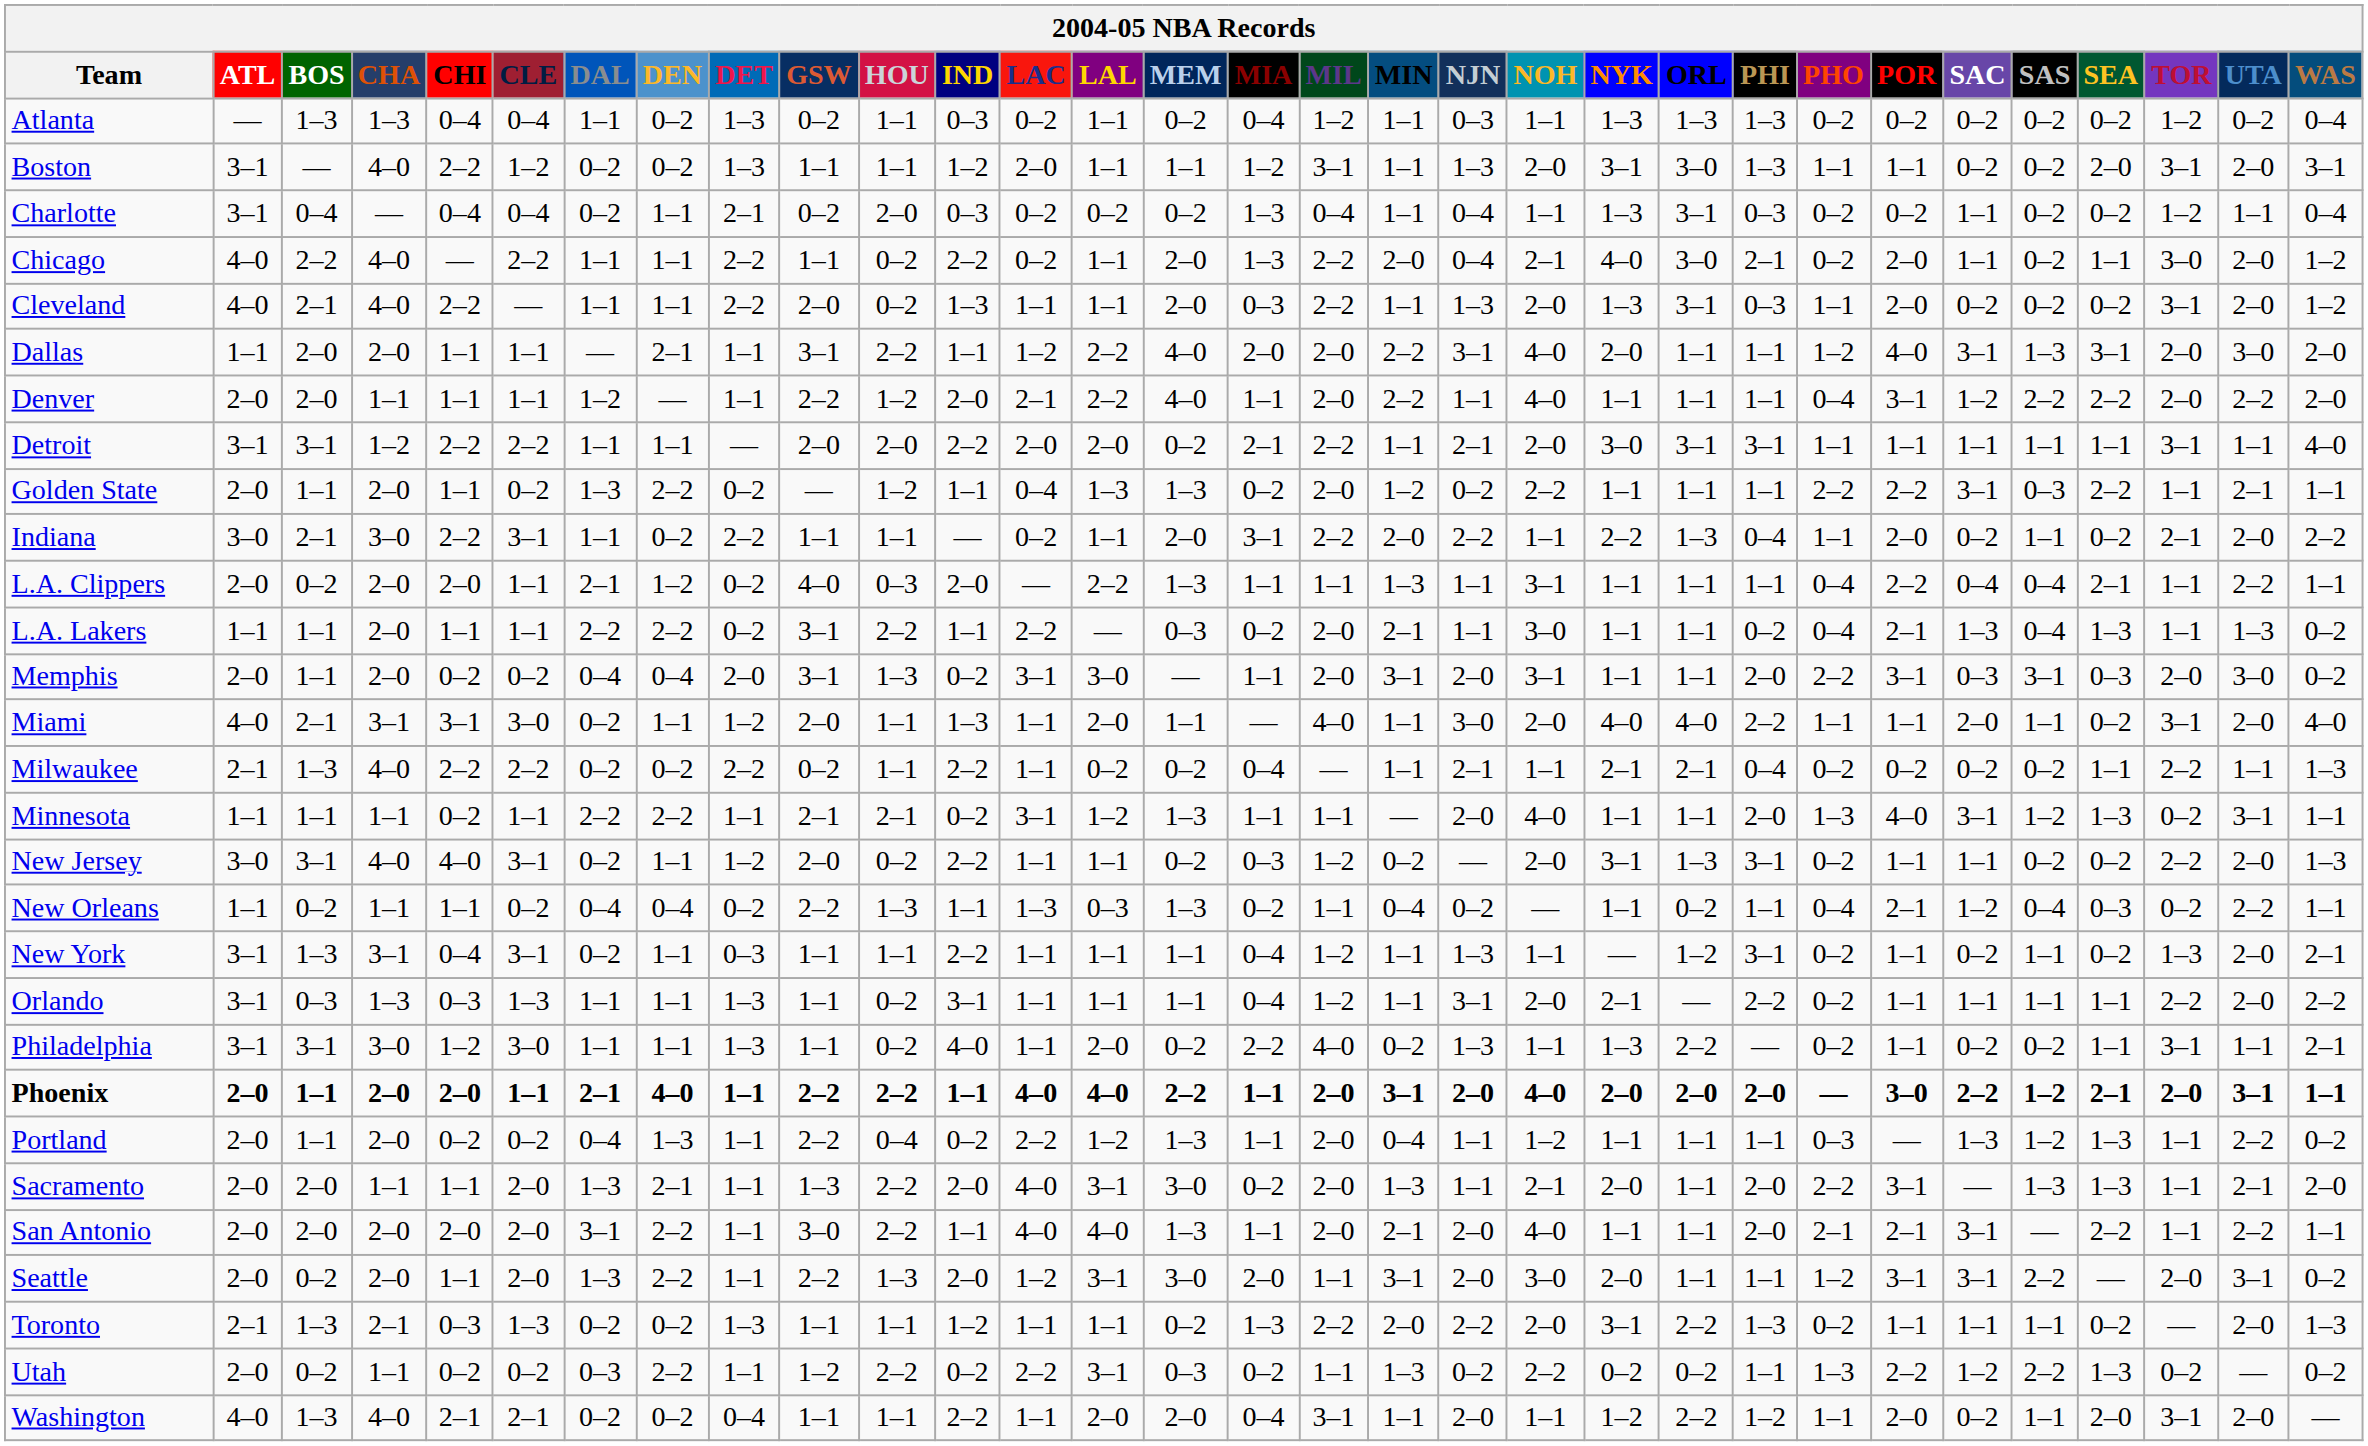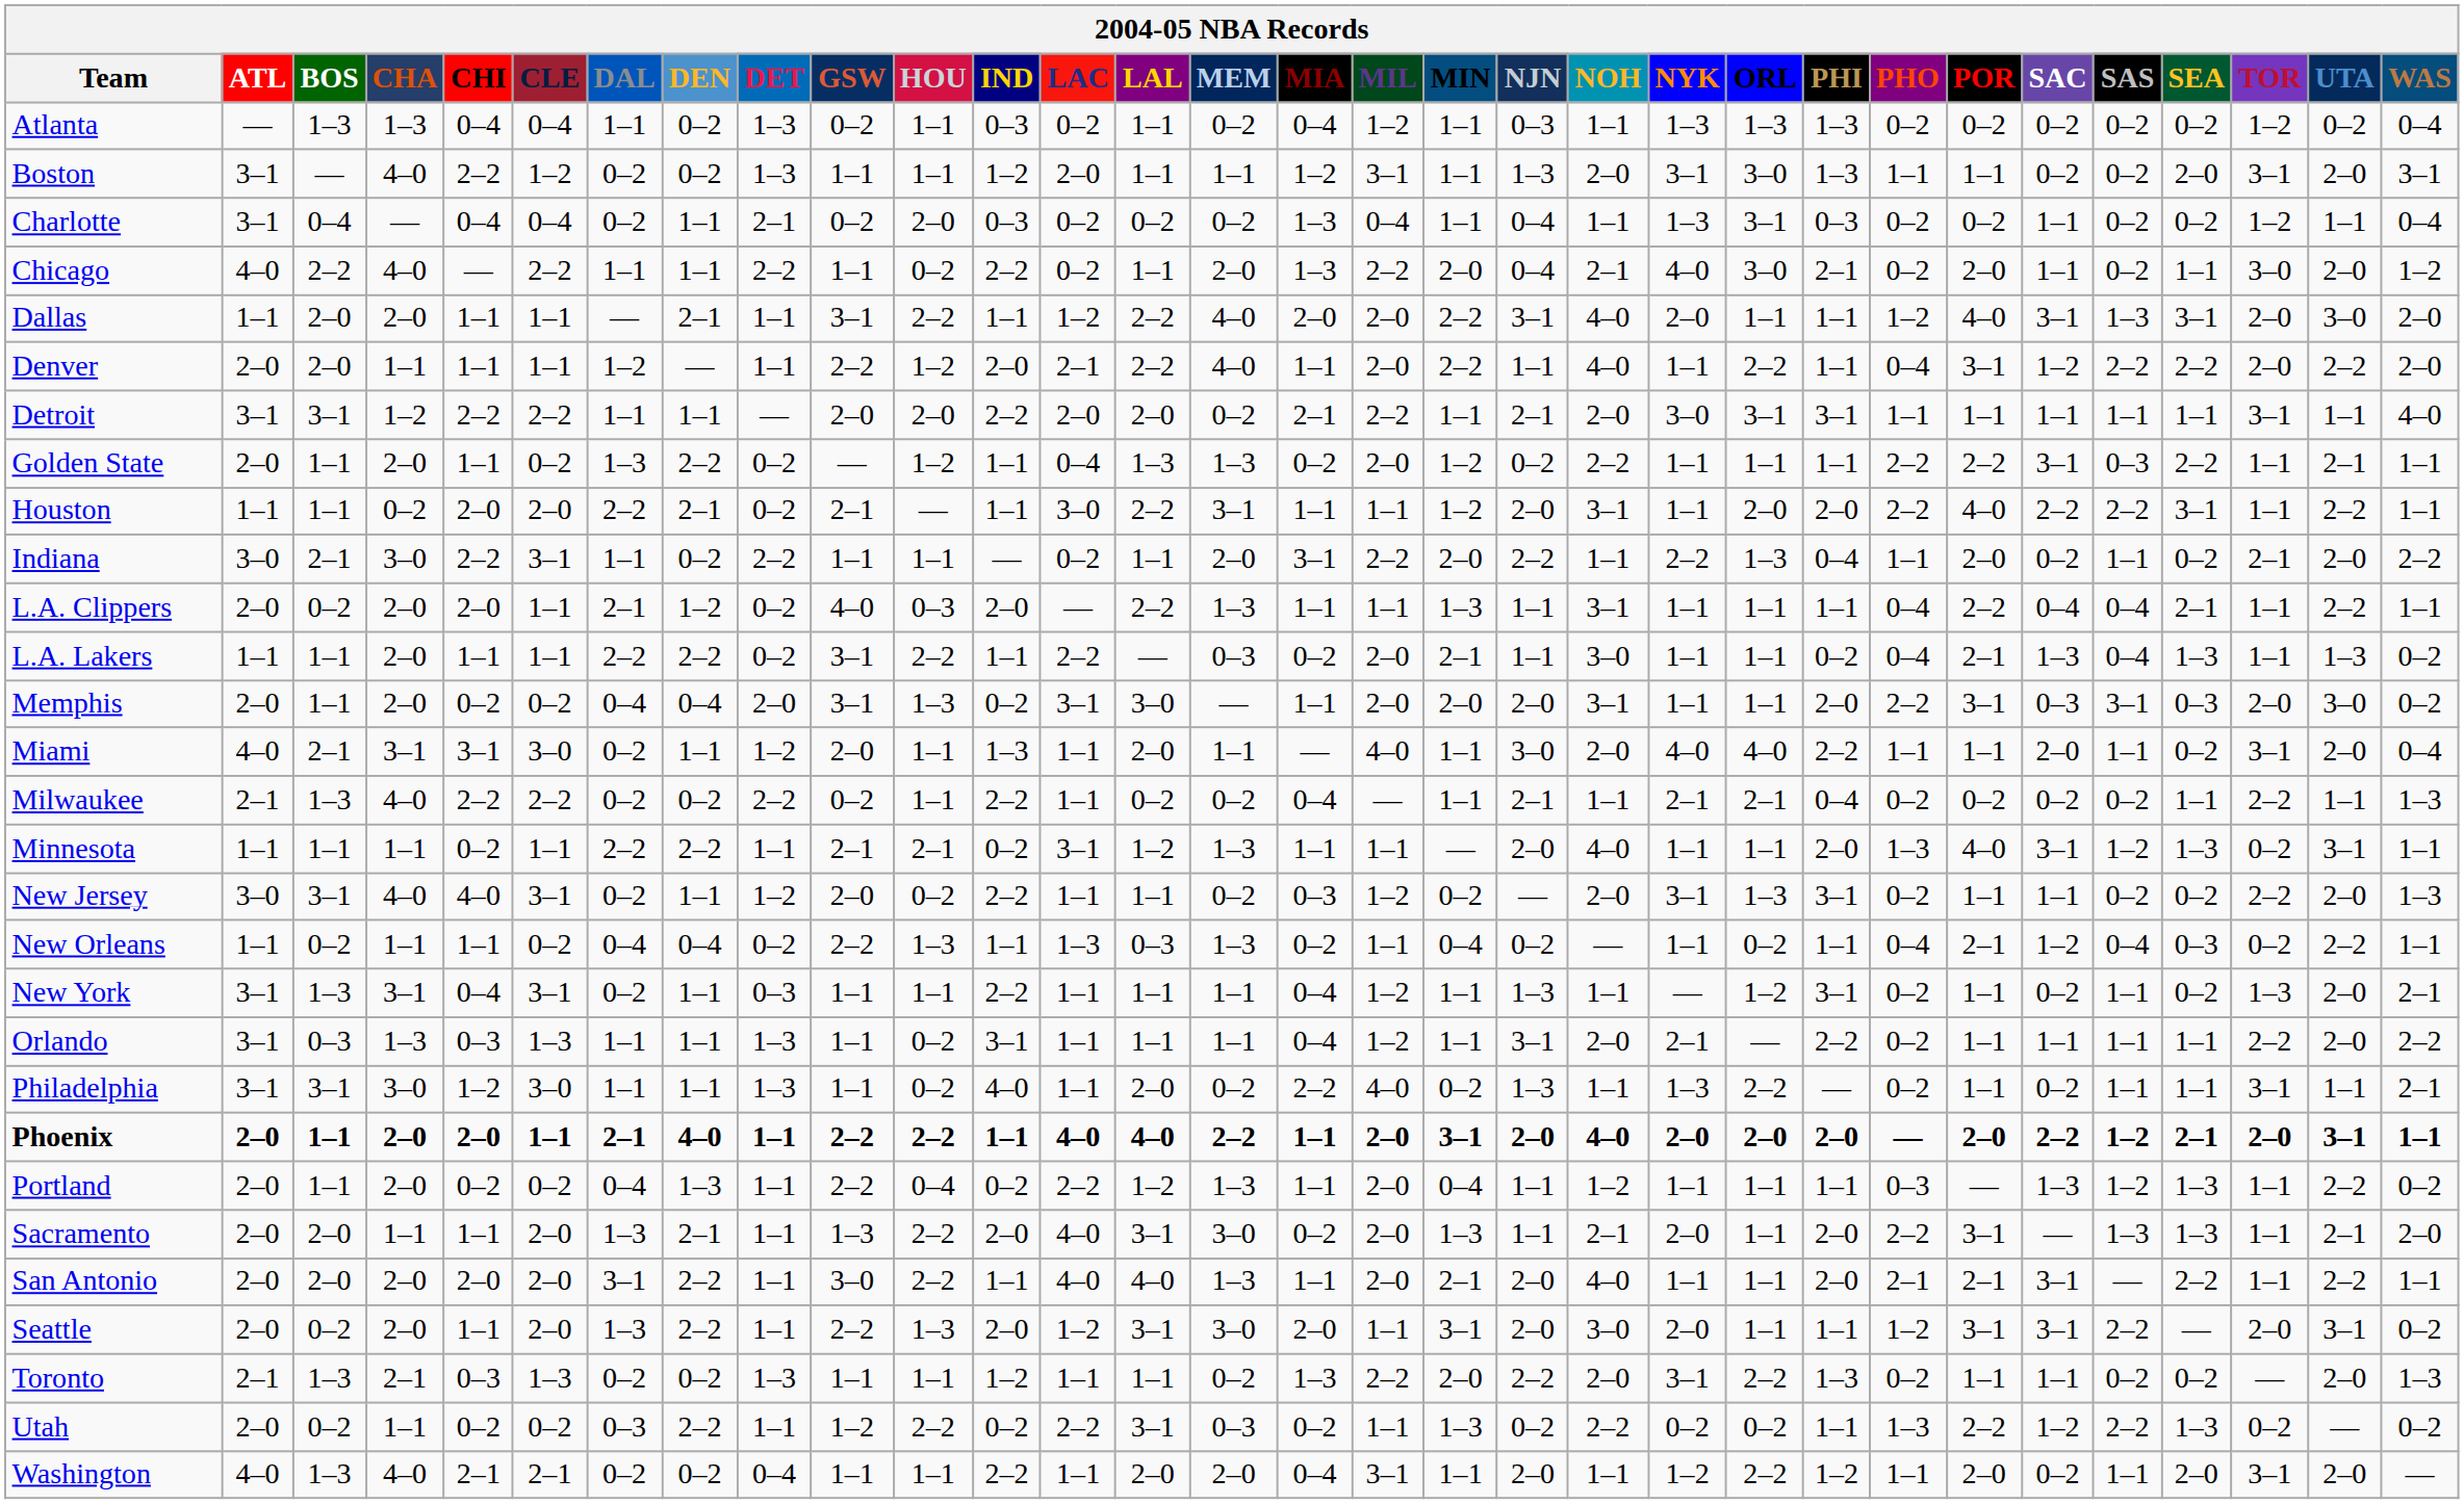- row: Cleveland | 4–0 | 2–1 | 4–0 | 2–2 | — | 1–1 | 1–1 | 2–2 | 2–0 | 0–2 | 1–3 | 1–1 | 1–1 | 2–0 | 0–3 | 2–2 | 1–1 | 1–3 | 2–0 | 1–3 | 3–1 | 0–3 | 1–1 | 2–0 | 0–2 | 0–2 | 0–2 | 3–1 | 2–0 | 1–2
Denver | ORL: 1–1 -> 2–2
+ row: Houston | 1–1 | 1–1 | 0–2 | 2–0 | 2–0 | 2–2 | 2–1 | 0–2 | 2–1 | — | 1–1 | 3–0 | 2–2 | 3–1 | 1–1 | 1–1 | 1–2 | 2–0 | 3–1 | 1–1 | 2–0 | 2–0 | 2–2 | 4–0 | 2–2 | 2–2 | 3–1 | 1–1 | 2–2 | 1–1
Memphis | MIN: 3–1 -> 2–0
Miami | WAS: 4–0 -> 0–4
Philadelphia | SAS: 0–2 -> 1–1
Phoenix | POR: 3–0 -> 2–0
Toronto | SAS: 1–1 -> 0–2
